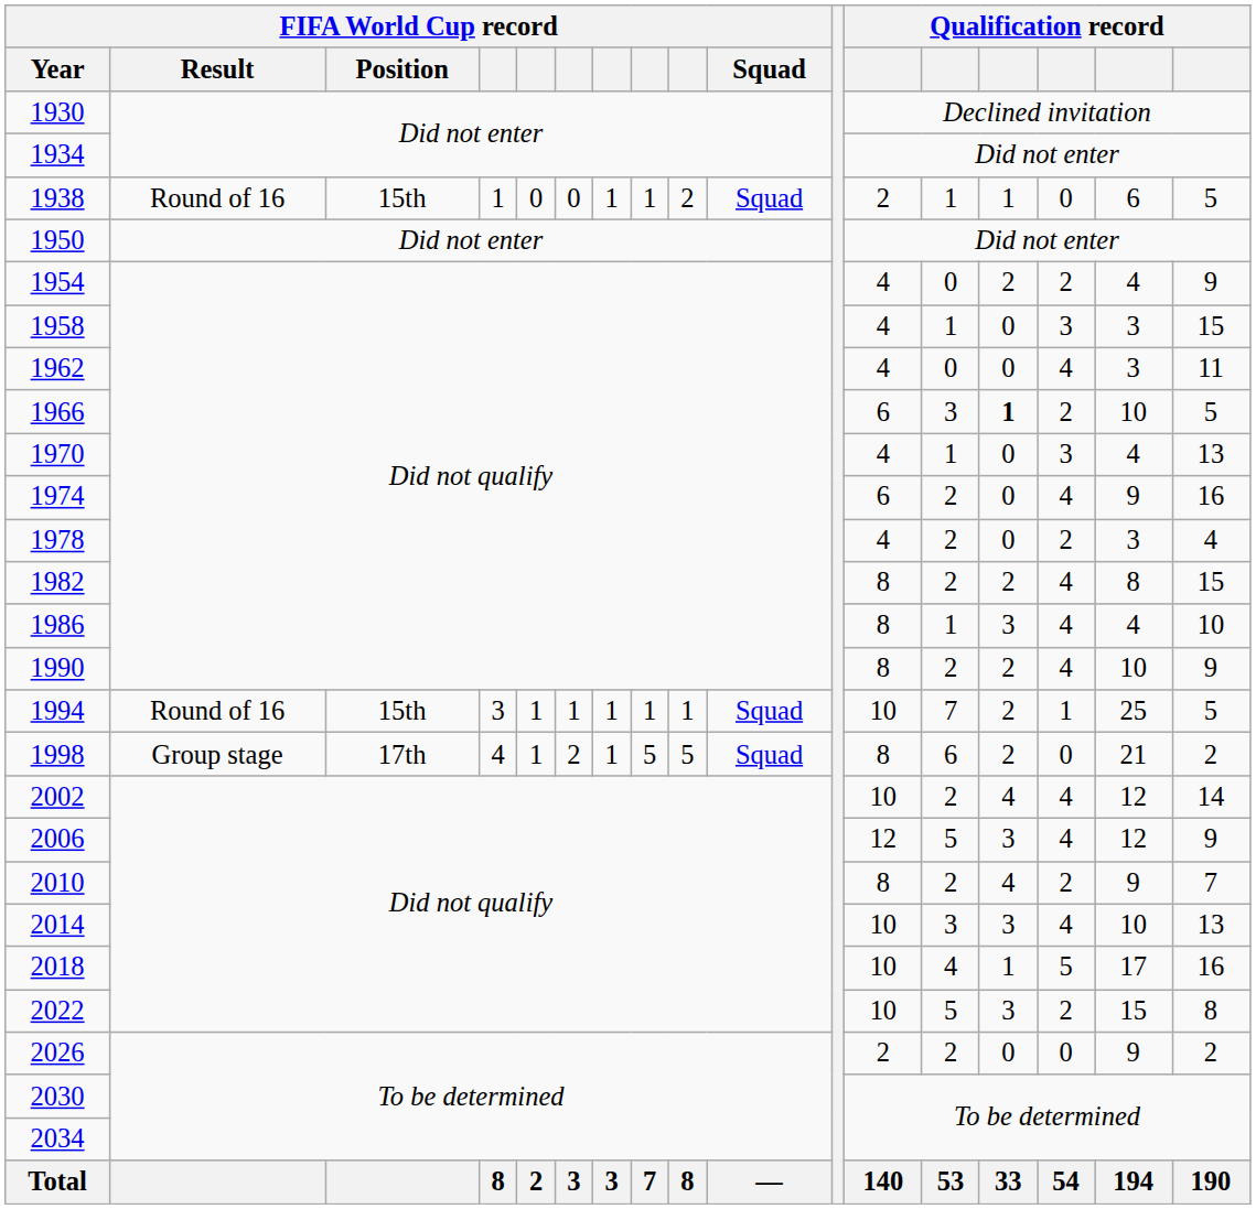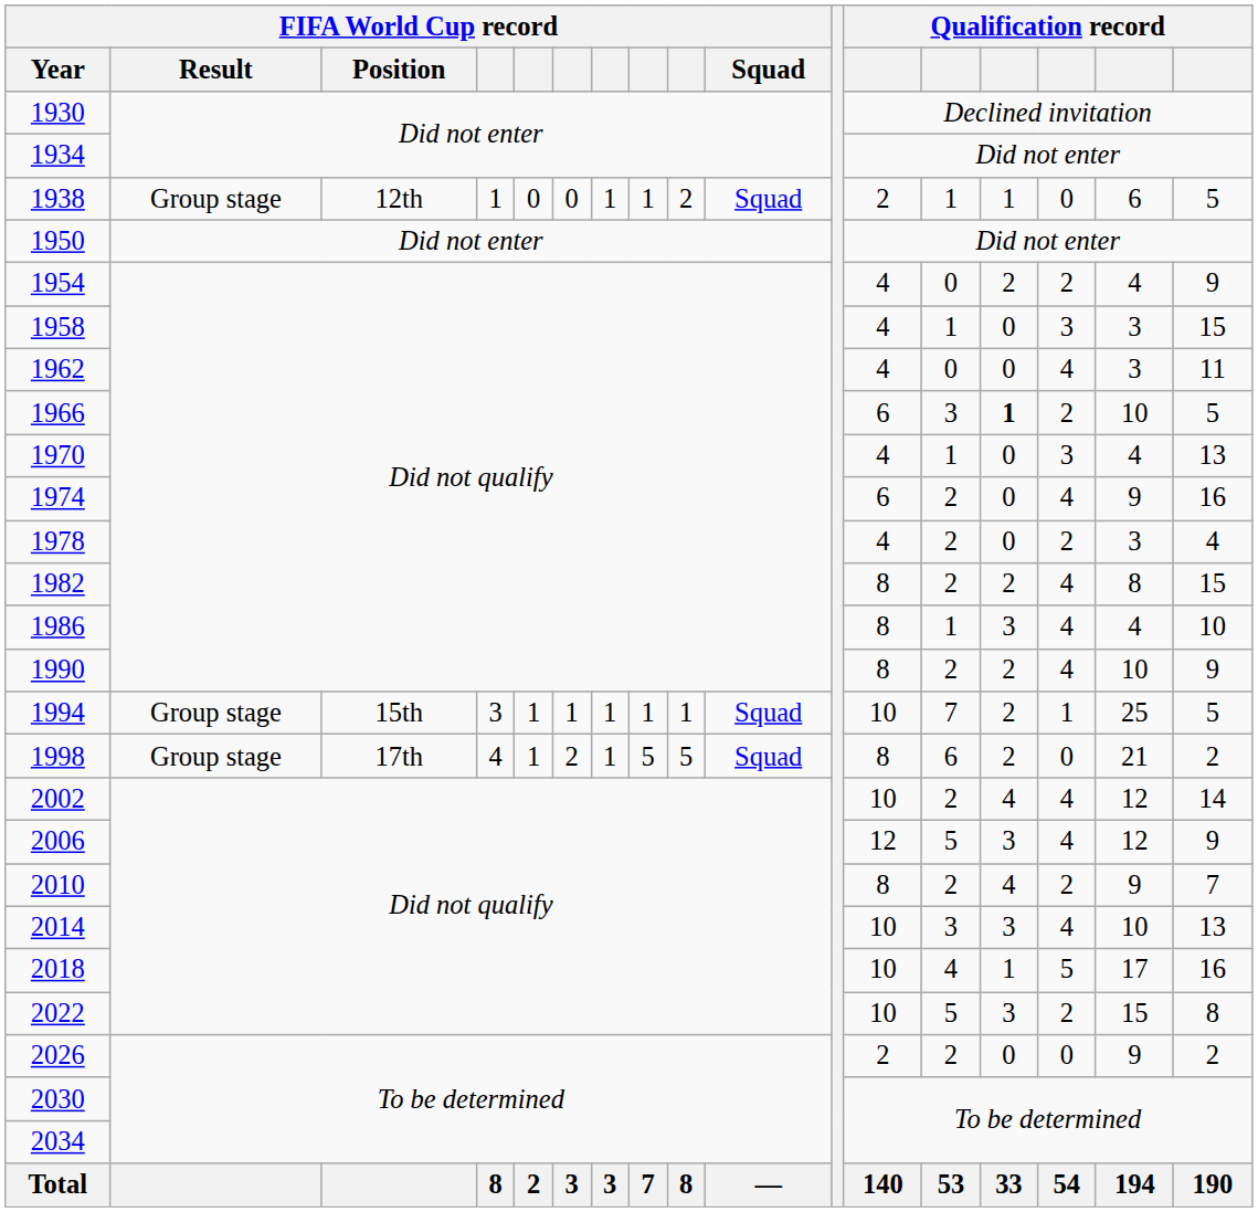1938 | FIFA World Cup record / Result: Round of 16 -> Group stage
1938 | FIFA World Cup record / Position: 15th -> 12th
1994 | FIFA World Cup record / Result: Round of 16 -> Group stage
